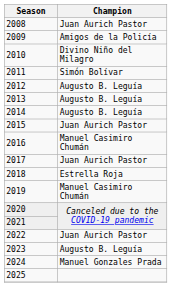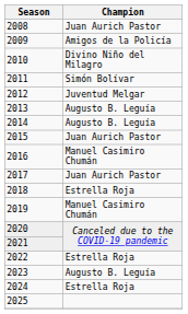2012 | Champion: Augusto B. Leguía -> Juventud Melgar
2022 | Champion: Juan Aurich Pastor -> Estrella Roja
2024 | Champion: Manuel Gonzales Prada -> Estrella Roja
